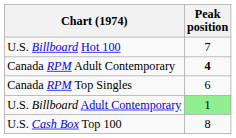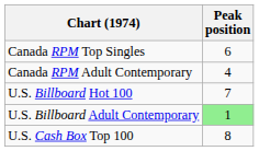rows swapped: Canada RPM Top Singles <-> U.S. Billboard Hot 100
Canada RPM Adult Contemporary | Peak position: bold -> normal
